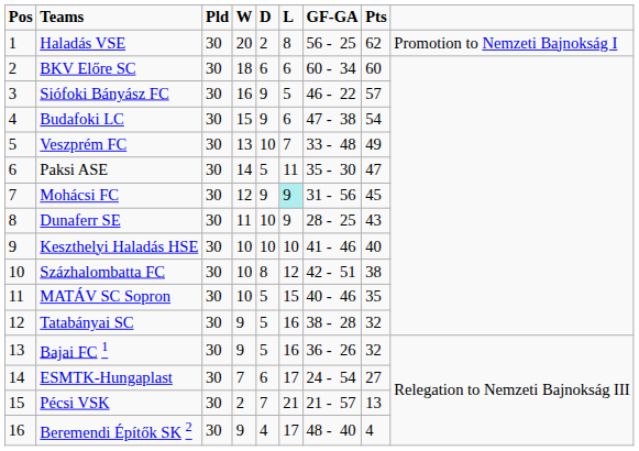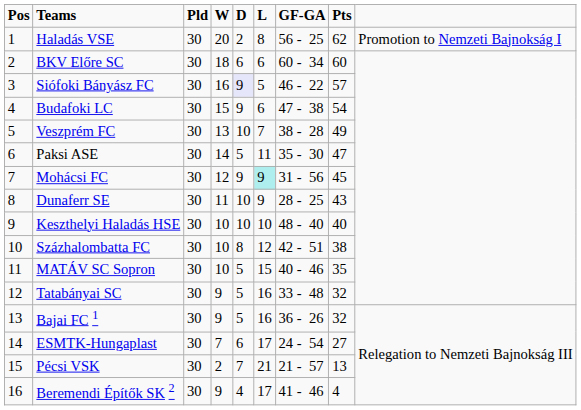Siófoki Bányász FC | D: no background -> lavender background
Veszprém FC | GF-GA: 33 - 48 -> 38 - 28
Keszthelyi Haladás HSE | GF-GA: 41 - 46 -> 48 - 40
Tatabányai SC | GF-GA: 38 - 28 -> 33 - 48
Beremendi Építők SK 2 | GF-GA: 48 - 40 -> 41 - 46
